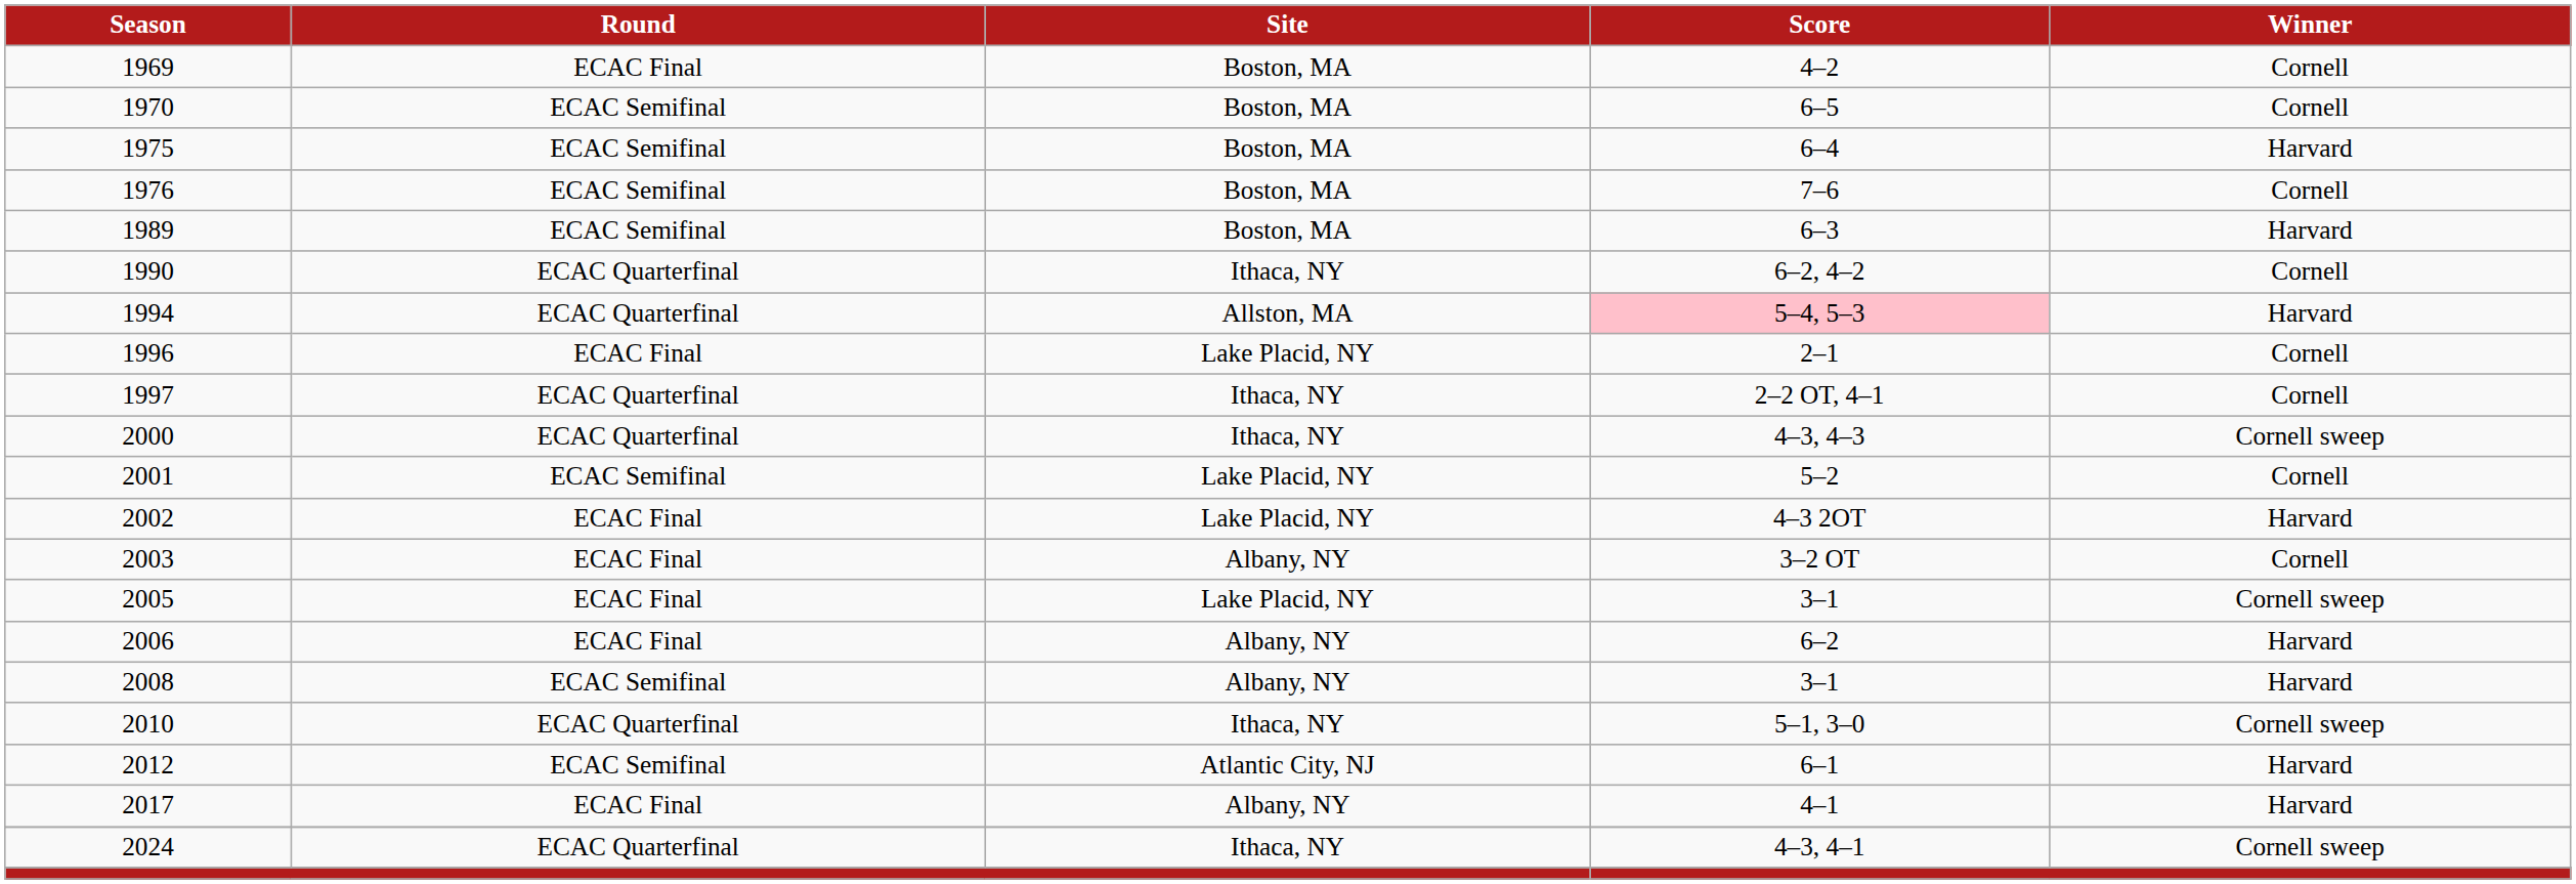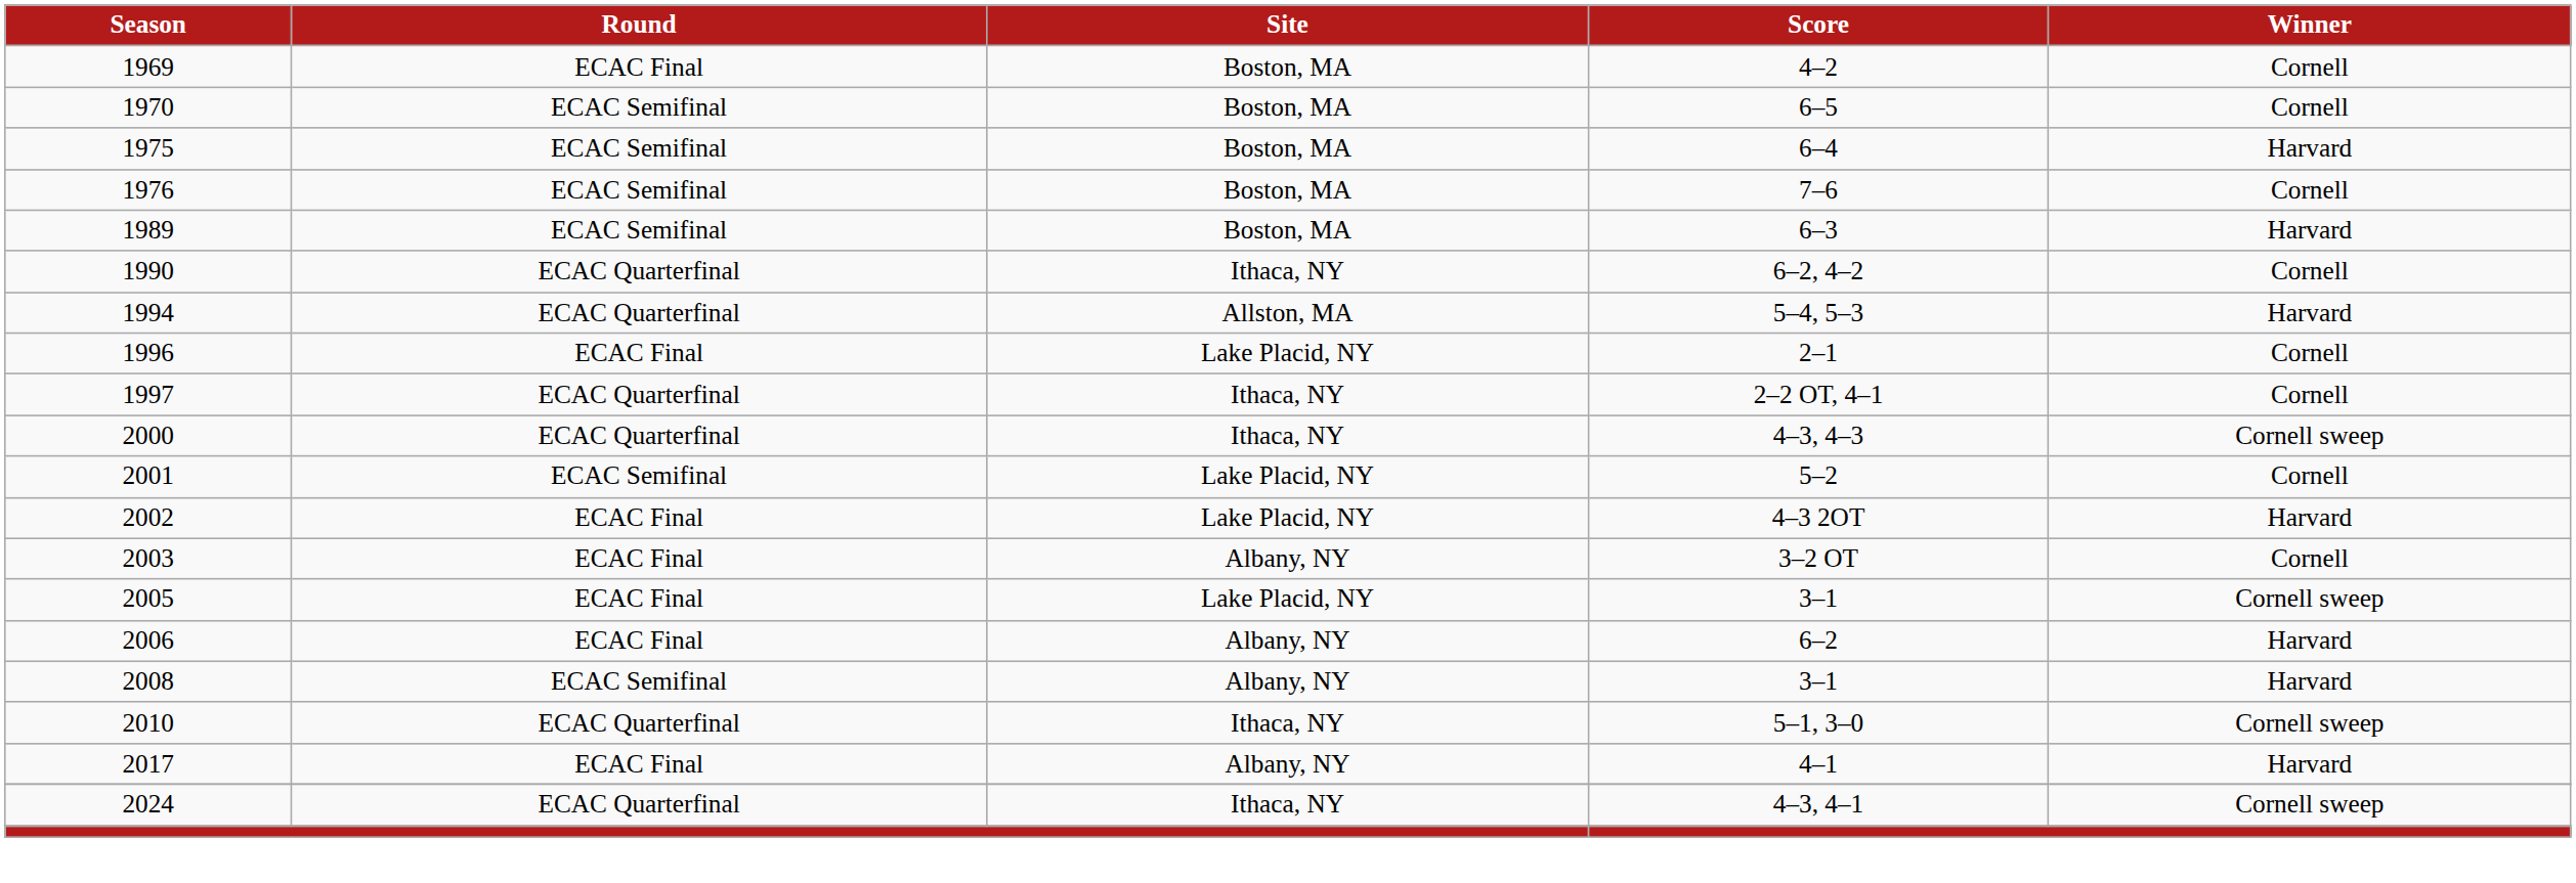1994 | Score: pink background -> no background
- row: 2012 | ECAC Semifinal | Atlantic City, NJ | 6–1 | Harvard
